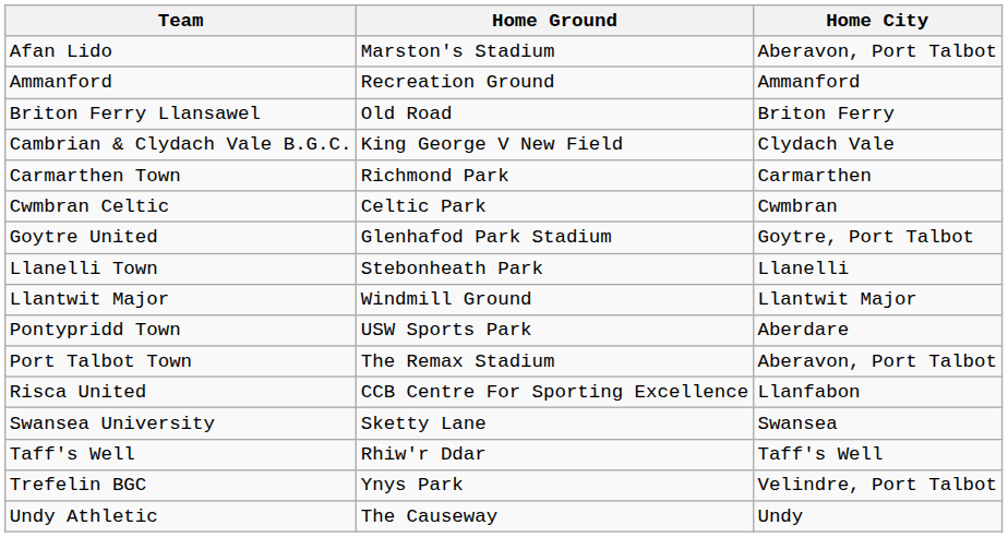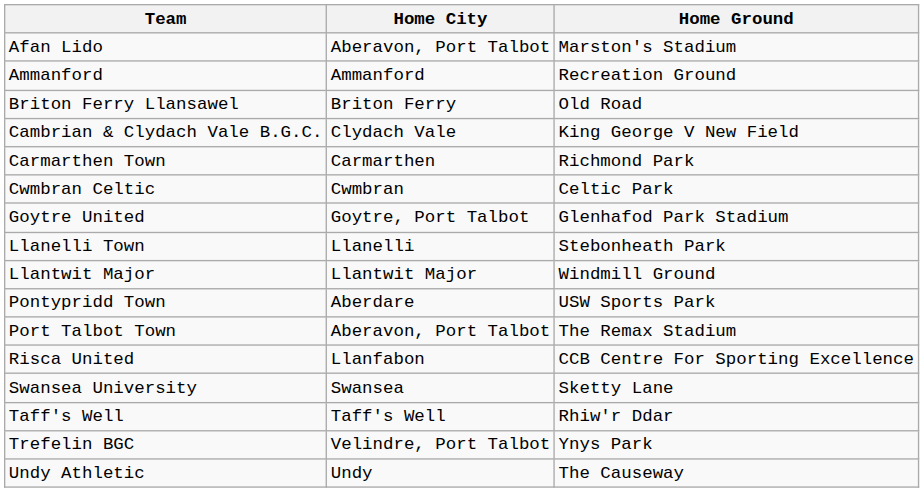columns swapped: Home City <-> Home Ground
